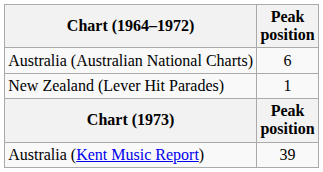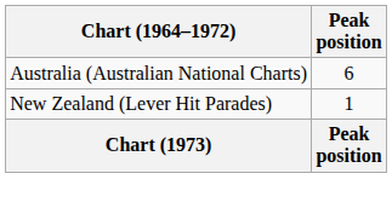- row: Australia (Kent Music Report) | 39
